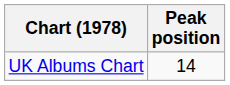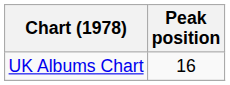UK Albums Chart | Peak position: 14 -> 16
